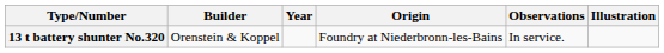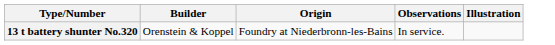- column: Year
